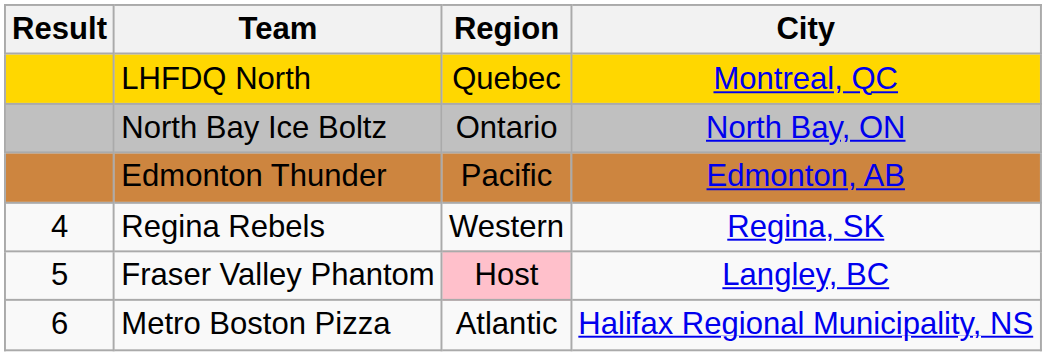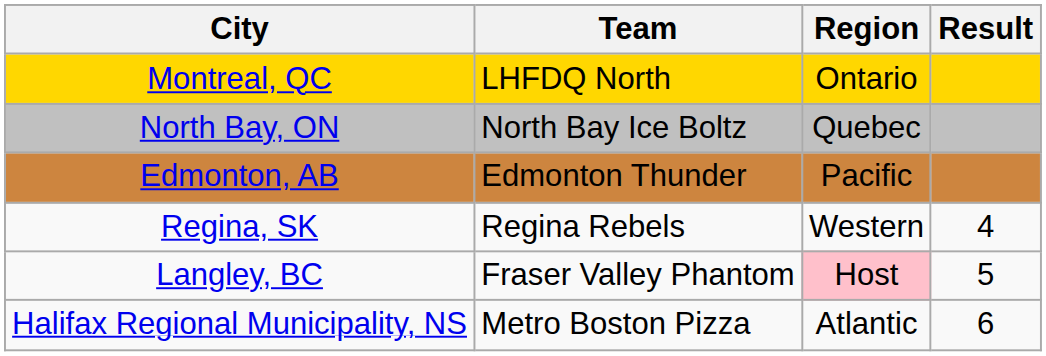columns swapped: Result <-> City
LHFDQ North | Region: Quebec -> Ontario
North Bay Ice Boltz | Region: Ontario -> Quebec
